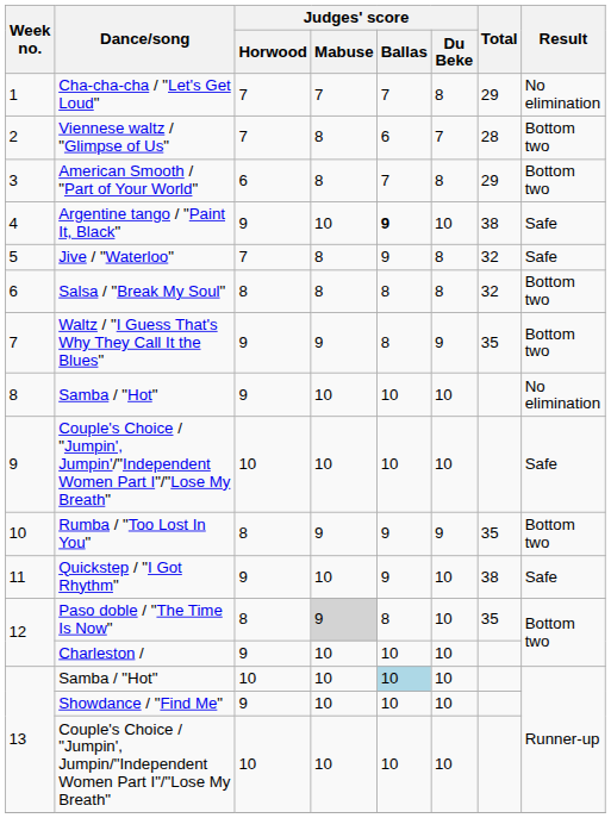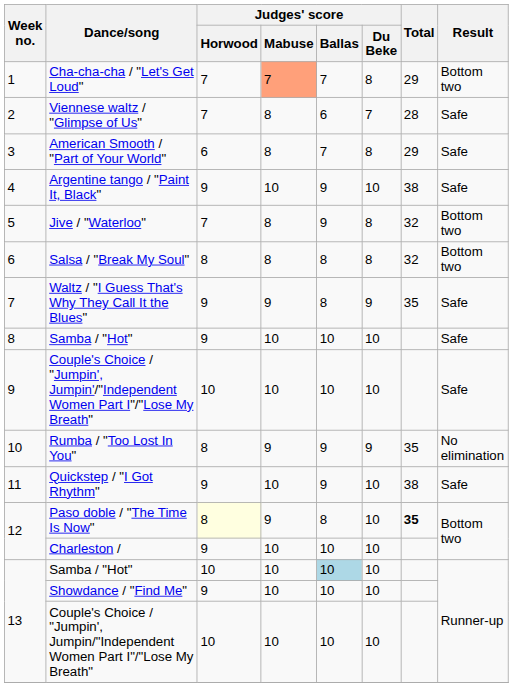Cha-cha-cha / "Let's Get Loud" | Judges' score / Mabuse: no background -> lightsalmon background
Cha-cha-cha / "Let's Get Loud" | Result: No elimination -> Bottom two
Viennese waltz / "Glimpse of Us" | Result: Bottom two -> Safe
American Smooth / "Part of Your World" | Result: Bottom two -> Safe
Argentine tango / "Paint It, Black" | Judges' score / Ballas: bold -> normal
Jive / "Waterloo" | Result: Safe -> Bottom two
Waltz / "I Guess That's Why They Call It the Blues" | Result: Bottom two -> Safe
8 / Samba / "Hot" | Result: No elimination -> Safe
Rumba / "Too Lost In You" | Result: Bottom two -> No elimination
Paso doble / "The Time Is Now" | Judges' score / Horwood: no background -> lightyellow background
Paso doble / "The Time Is Now" | Judges' score / Mabuse: lightgrey background -> no background
Paso doble / "The Time Is Now" | Total: normal -> bold
